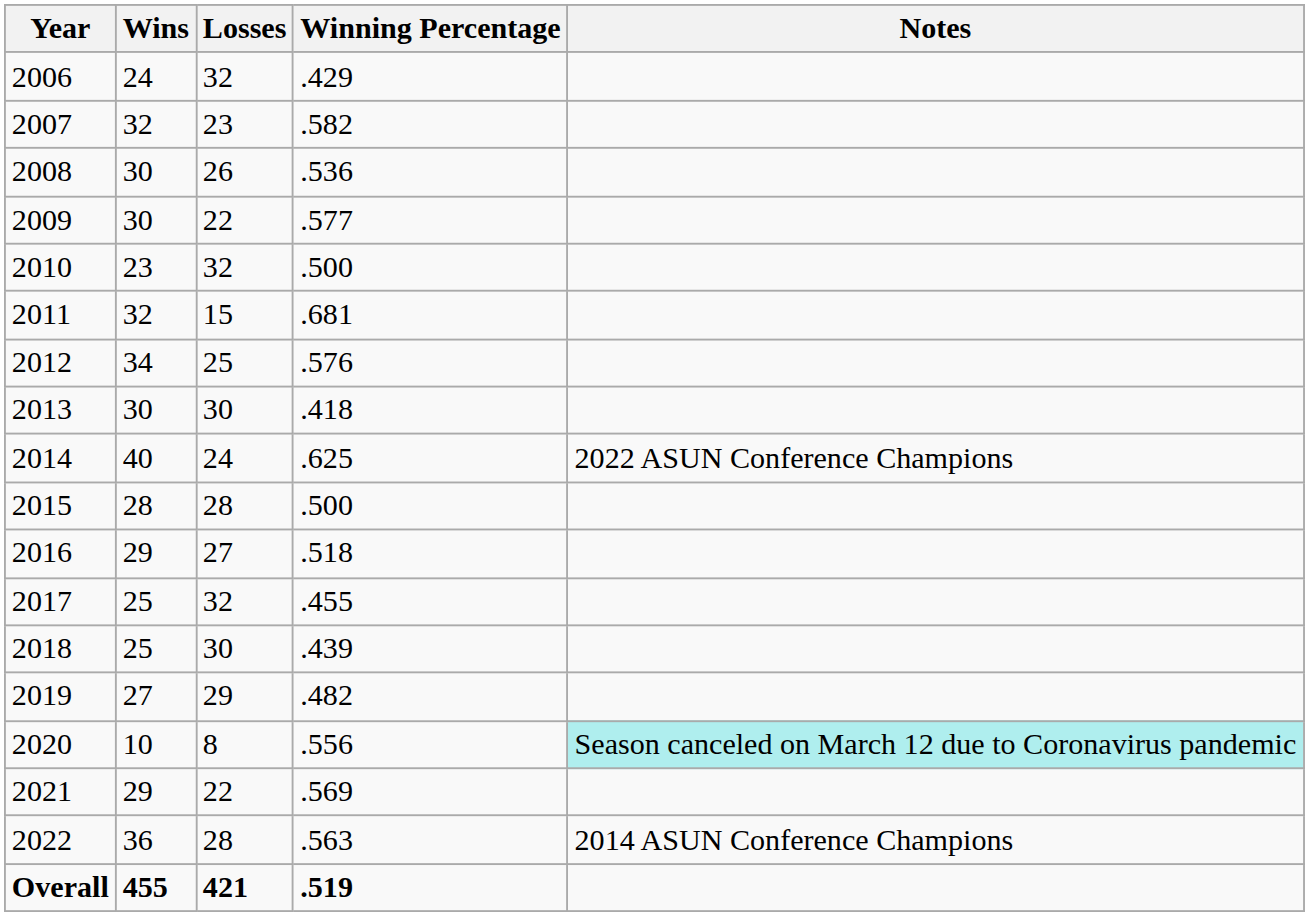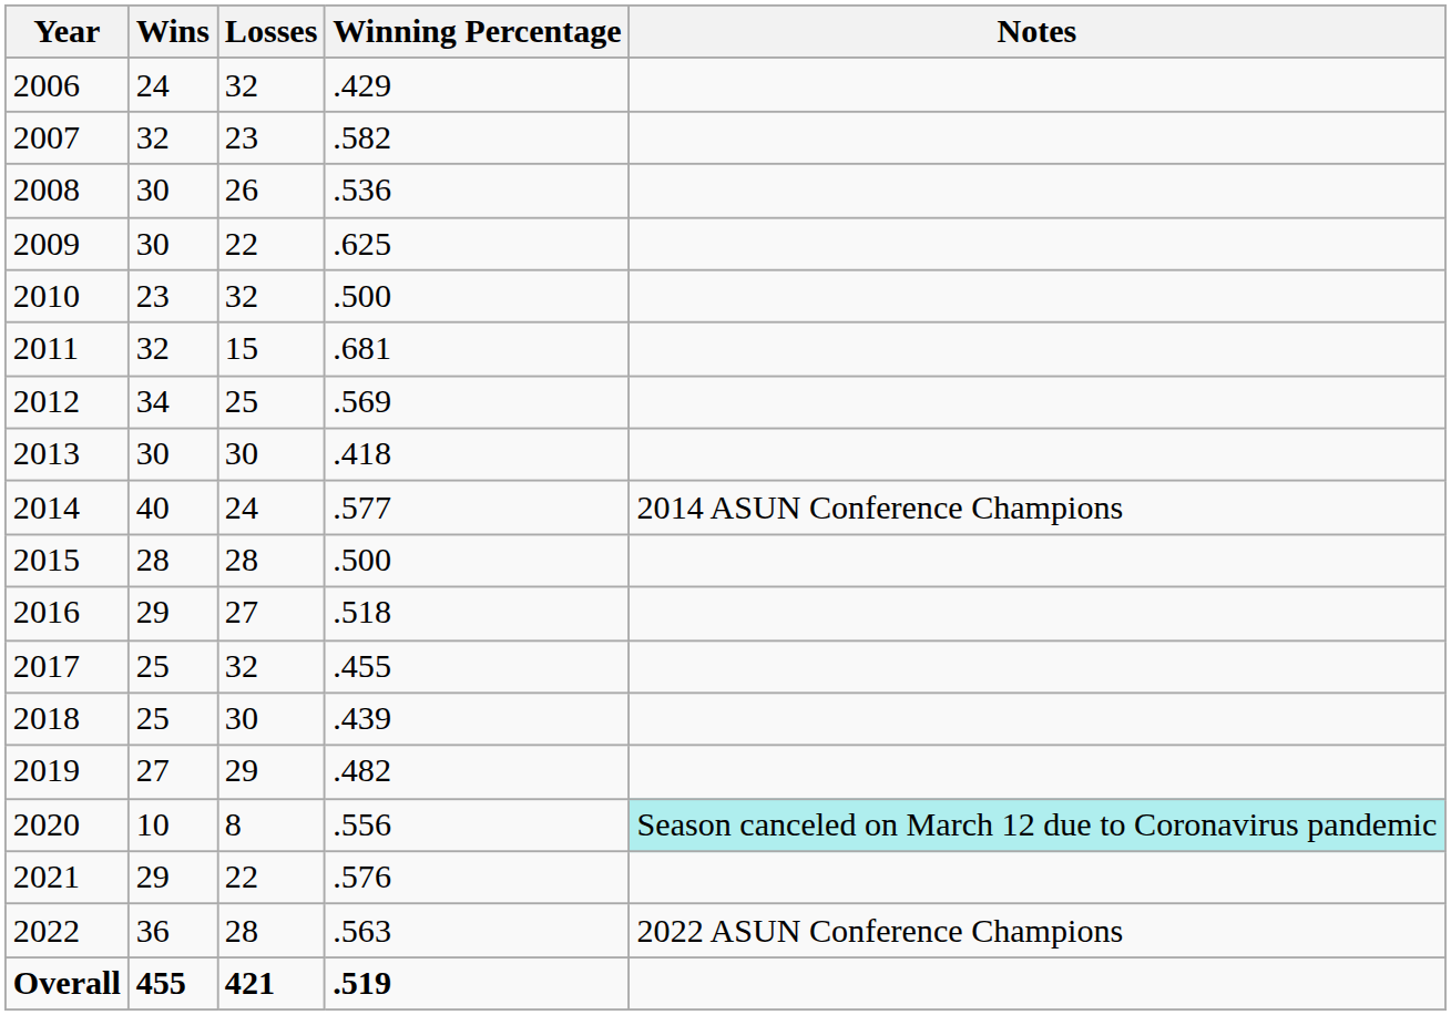2009 | Winning Percentage: .577 -> .625
2012 | Winning Percentage: .576 -> .569
2014 | Winning Percentage: .625 -> .577
2014 | Notes: 2022 ASUN Conference Champions -> 2014 ASUN Conference Champions
2021 | Winning Percentage: .569 -> .576
2022 | Notes: 2014 ASUN Conference Champions -> 2022 ASUN Conference Champions
